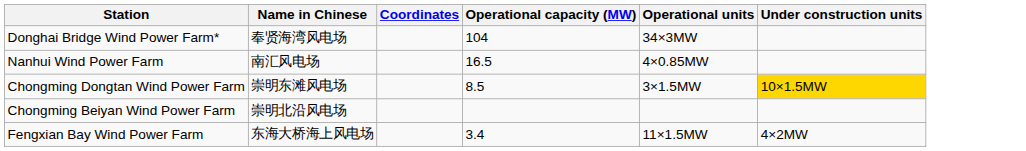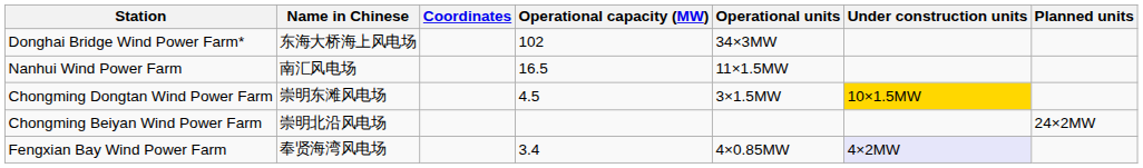+ column: Planned units | 24×2MW
Donghai Bridge Wind Power Farm* | Name in Chinese: 奉贤海湾风电场 -> 东海大桥海上风电场
Donghai Bridge Wind Power Farm* | Operational capacity (MW): 104 -> 102
Nanhui Wind Power Farm | Operational units: 4×0.85MW -> 11×1.5MW
Chongming Dongtan Wind Power Farm | Operational capacity (MW): 8.5 -> 4.5
Fengxian Bay Wind Power Farm | Name in Chinese: 东海大桥海上风电场 -> 奉贤海湾风电场
Fengxian Bay Wind Power Farm | Operational units: 11×1.5MW -> 4×0.85MW
Fengxian Bay Wind Power Farm | Under construction units: no background -> lavender background
